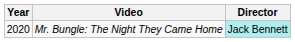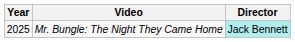Mr. Bungle: The Night They Came Home | Year: 2020 -> 2025
